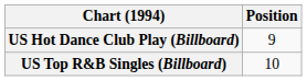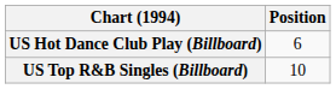US Hot Dance Club Play (Billboard) | Position: 9 -> 6
